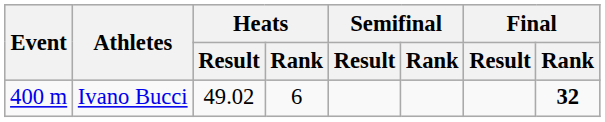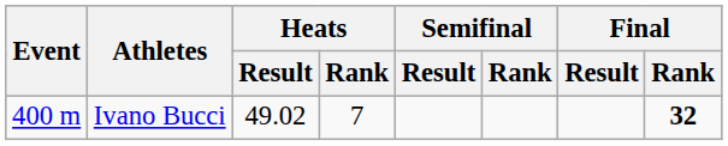Ivano Bucci | Heats / Rank: 6 -> 7
